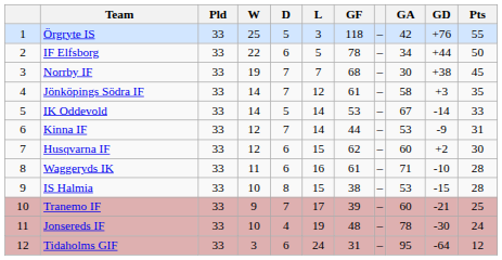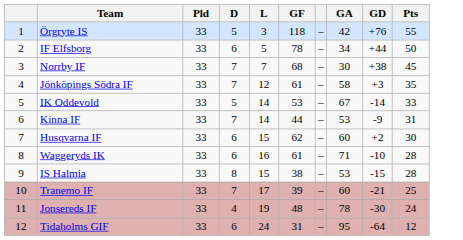- column: W | 25 | 22 | 19 | 14 | 14 | 12 | 12 | 11 | 10 | 9 | 10 | 3
